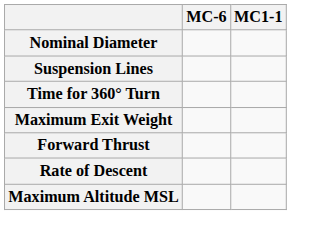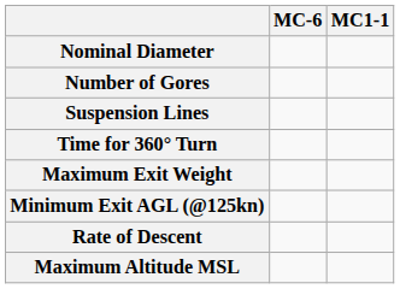+ row: Number of Gores
+ row: Minimum Exit AGL (@125kn)
- row: Forward Thrust
